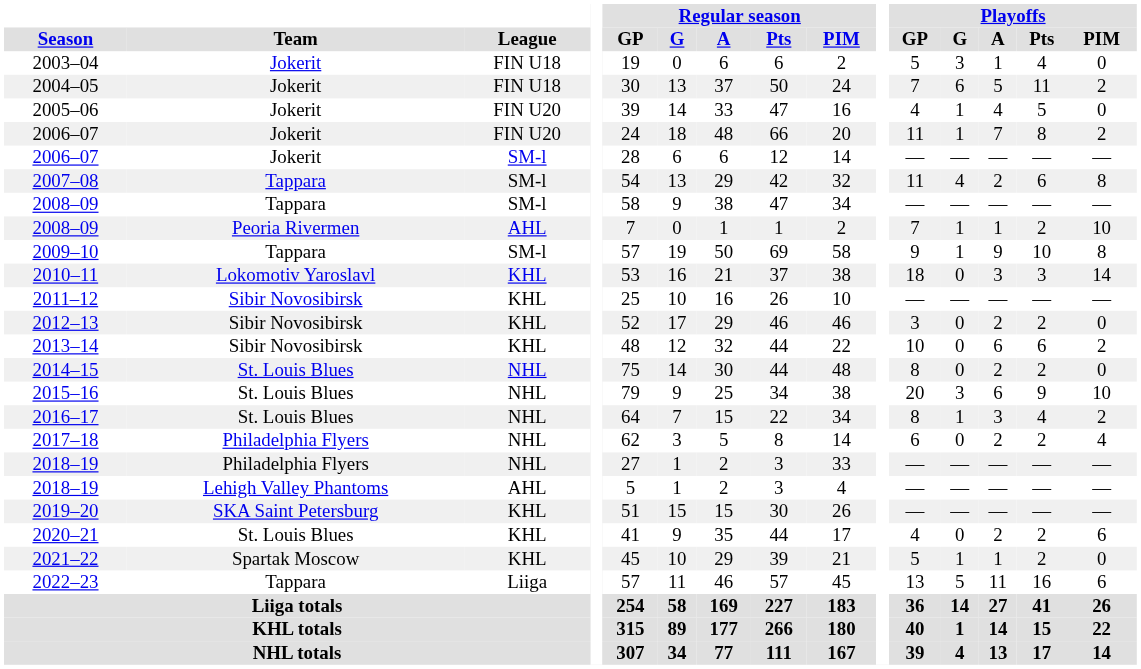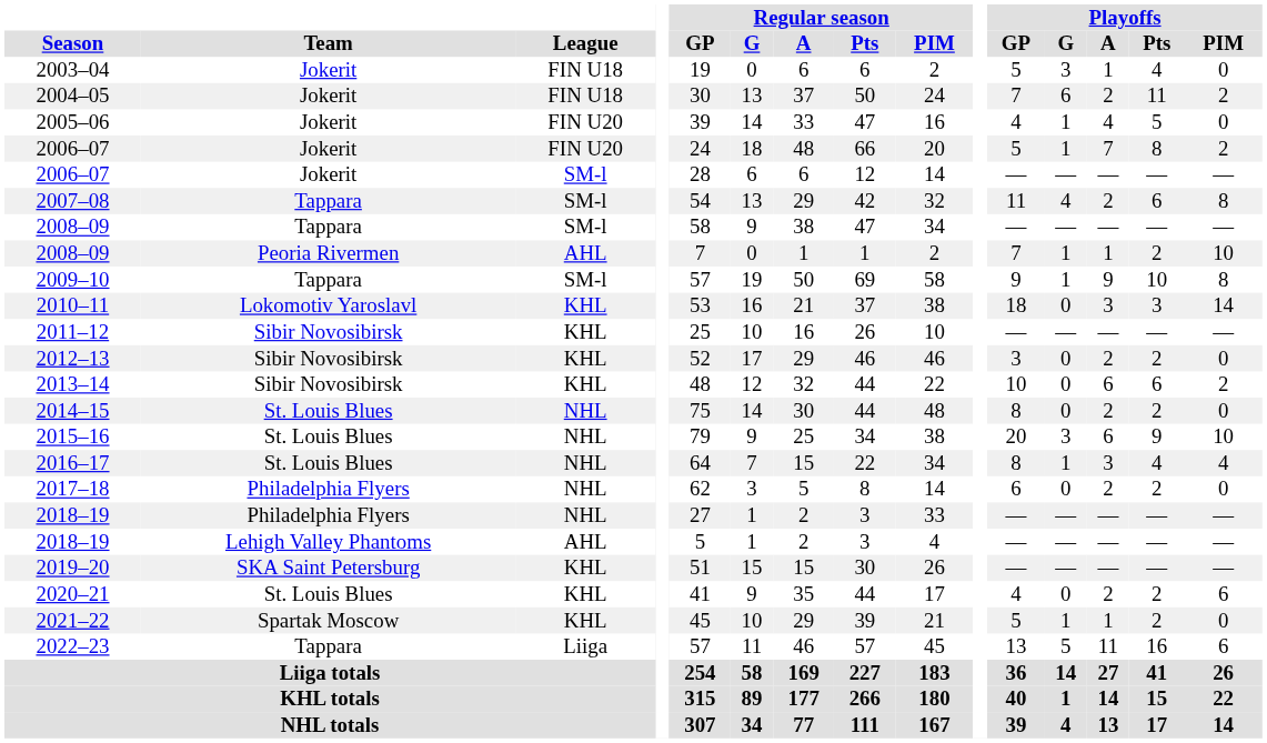2004–05 | Playoffs / A: 5 -> 2
2006–07 / FIN U20 | Playoffs / GP: 11 -> 5
2016–17 | Playoffs / PIM: 2 -> 4
2017–18 | Playoffs / PIM: 4 -> 0
